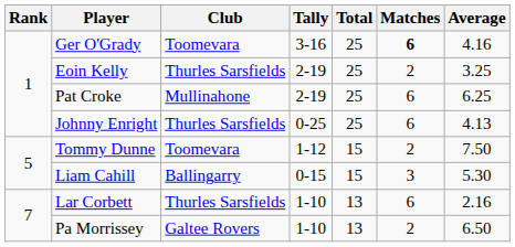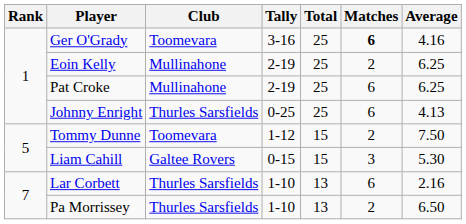Eoin Kelly | Club: Thurles Sarsfields -> Mullinahone
Eoin Kelly | Average: 3.25 -> 6.25
Liam Cahill | Club: Ballingarry -> Galtee Rovers
Pa Morrissey | Club: Galtee Rovers -> Thurles Sarsfields
